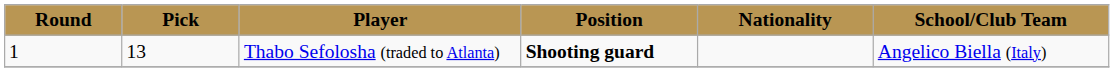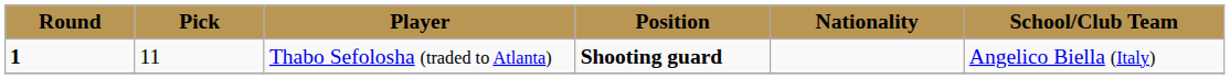Thabo Sefolosha (traded to Atlanta) | Round: normal -> bold
Thabo Sefolosha (traded to Atlanta) | Pick: 13 -> 11
